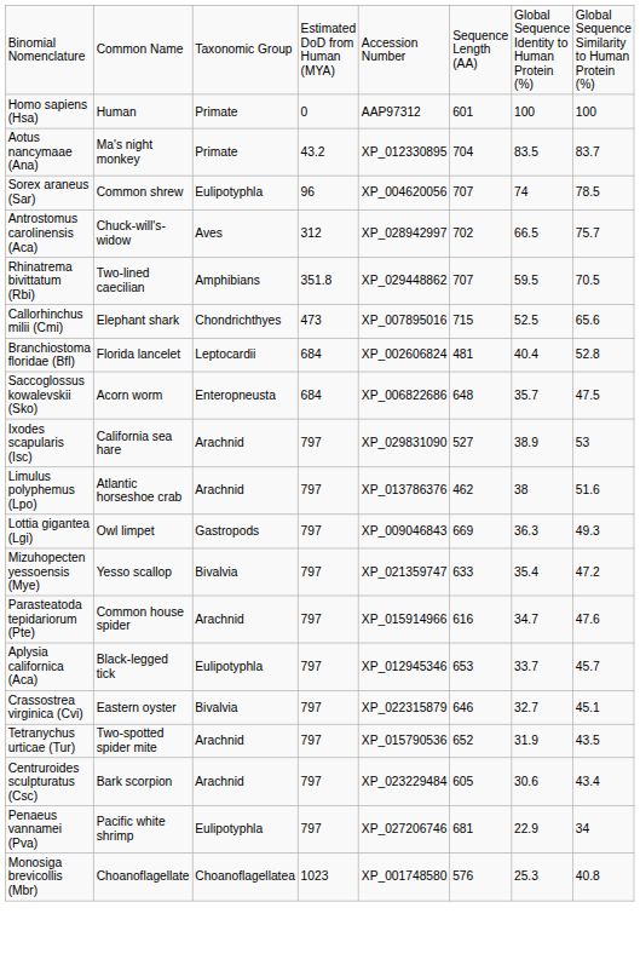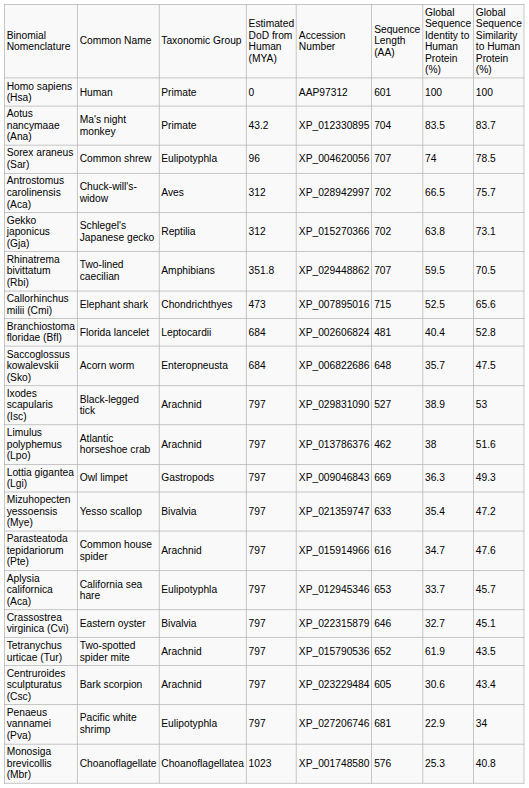+ row: Gekko japonicus (Gja) | Schlegel's Japanese gecko | Reptilia | 312 | XP_015270366 | 702 | 63.8 | 73.1
Ixodes scapularis (Isc) | column 2: California sea hare -> Black-legged tick
Aplysia californica (Aca) | column 2: Black-legged tick -> California sea hare
Tetranychus urticae (Tur) | column 7: 31.9 -> 61.9
